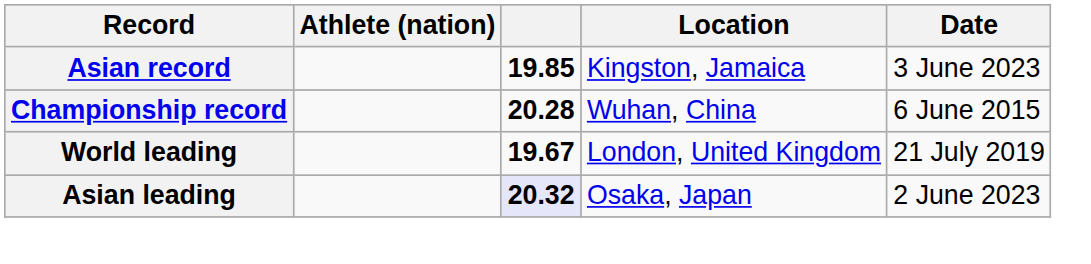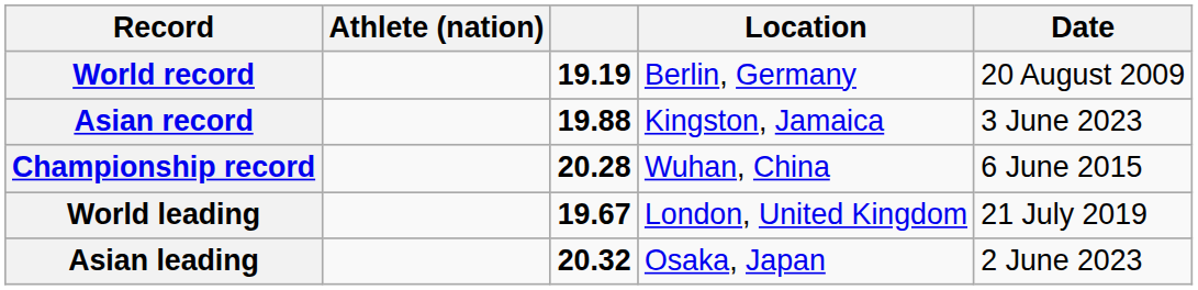+ row: World record | 19.19 | Berlin, Germany | 20 August 2009
Asian record | column 3: 19.85 -> 19.88
Asian leading | column 3: lavender background -> no background
